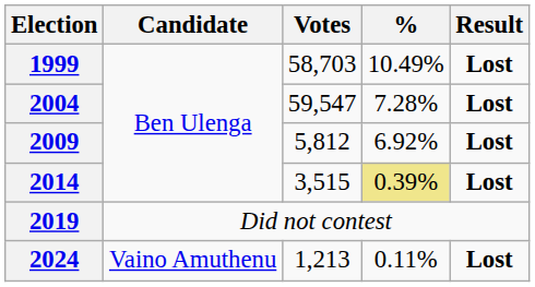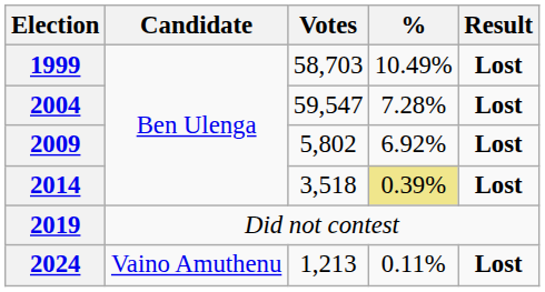2009 | Votes: 5,812 -> 5,802
2014 | Votes: 3,515 -> 3,518
